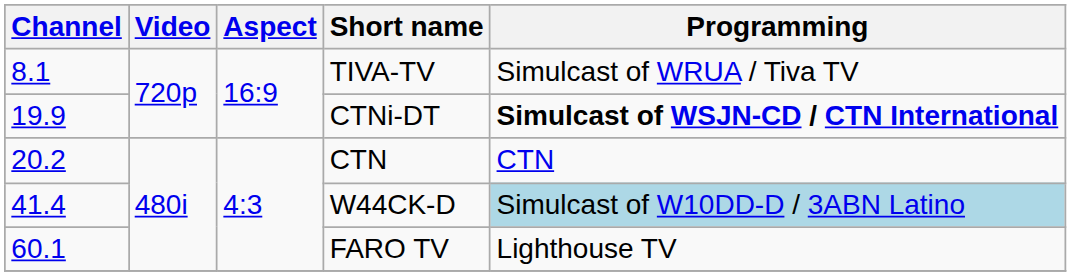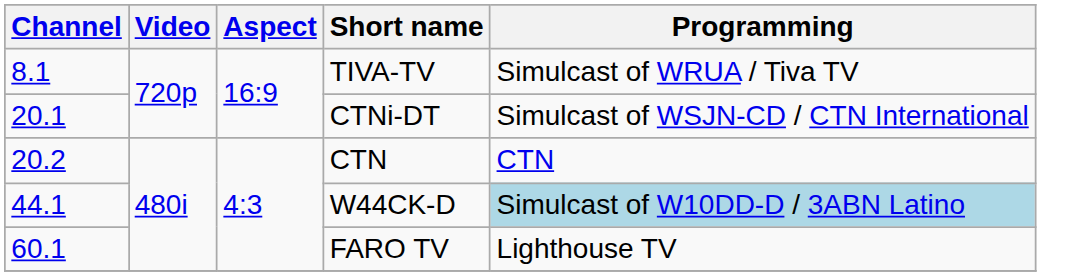CTNi-DT | Channel: 19.9 -> 20.1
CTNi-DT | Programming: bold -> normal
W44CK-D | Channel: 41.4 -> 44.1
